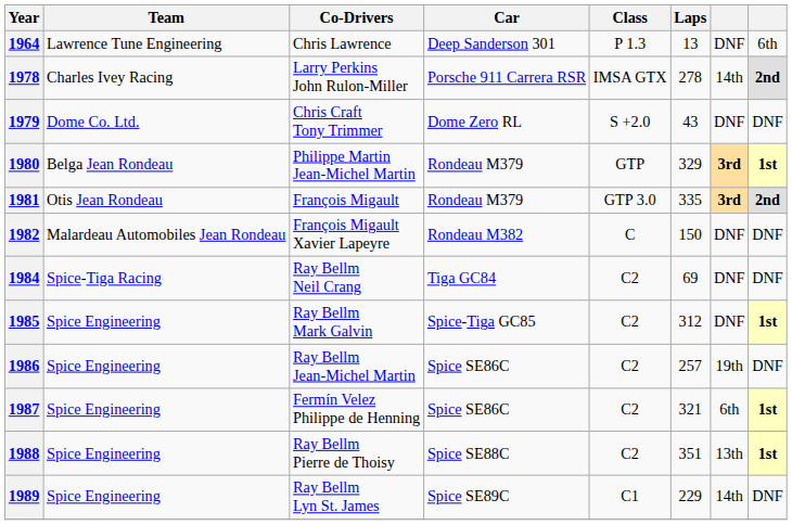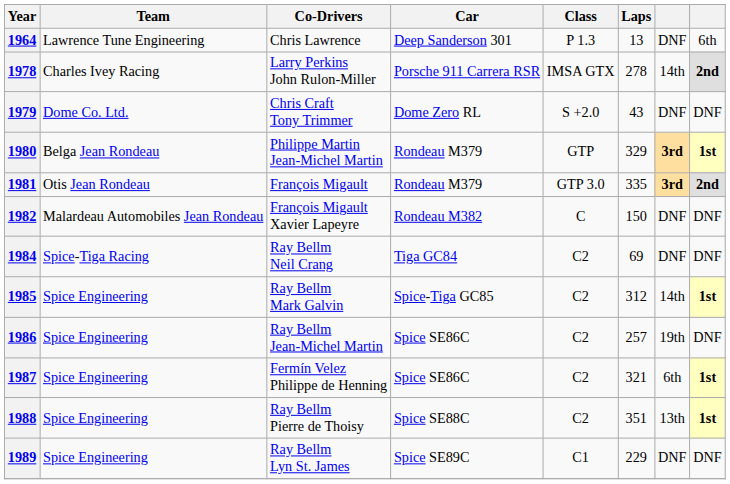1985 | column 7: DNF -> 14th
1989 | column 7: 14th -> DNF
